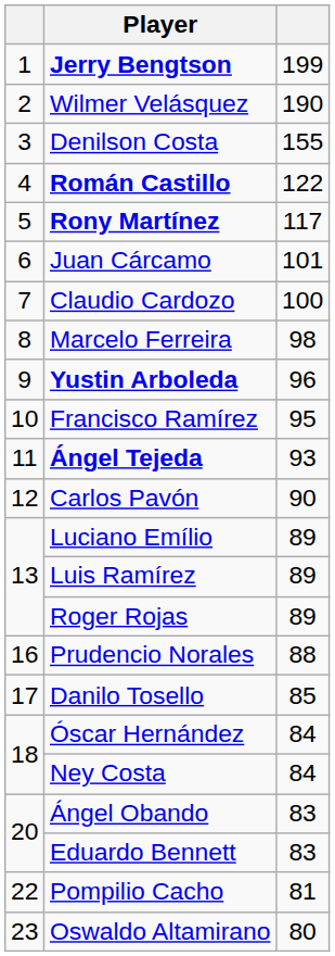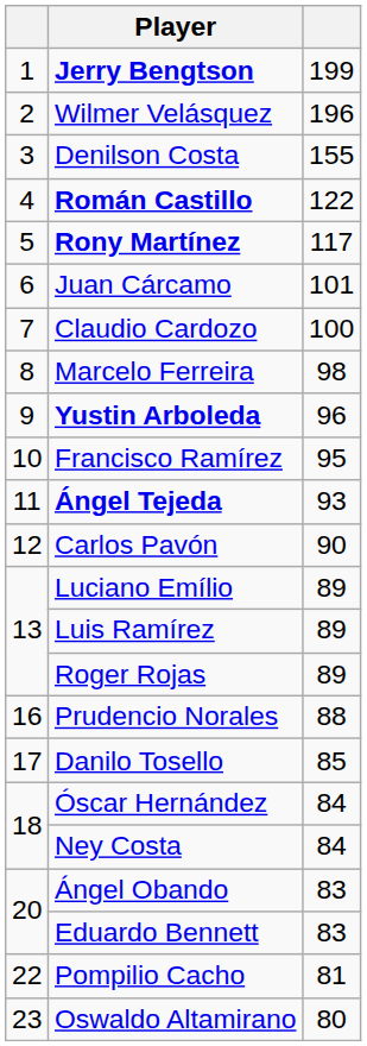Wilmer Velásquez | column 3: 190 -> 196
